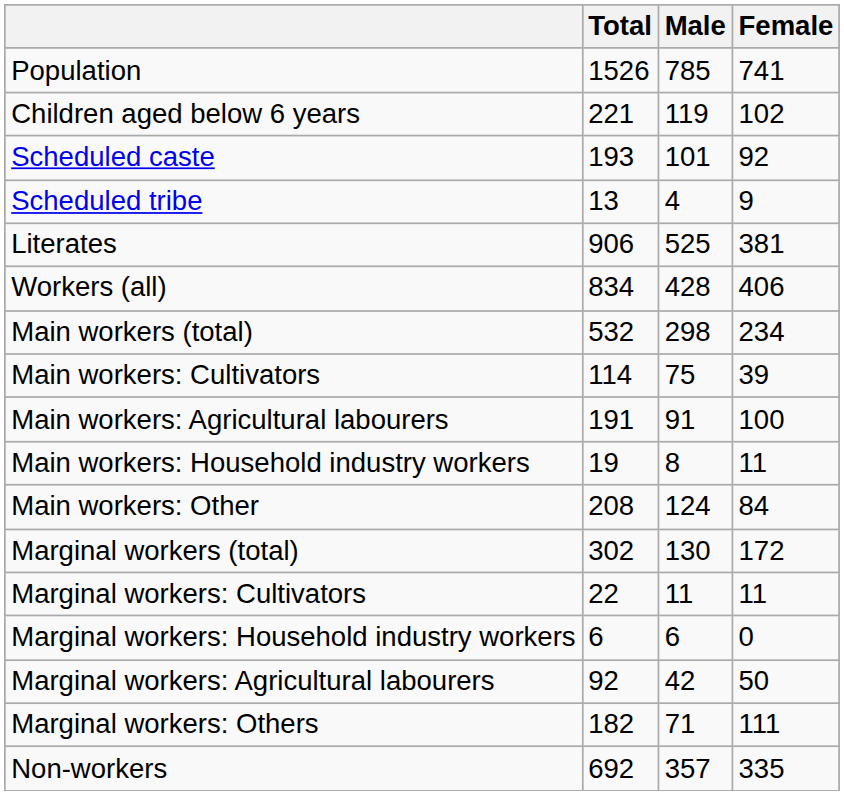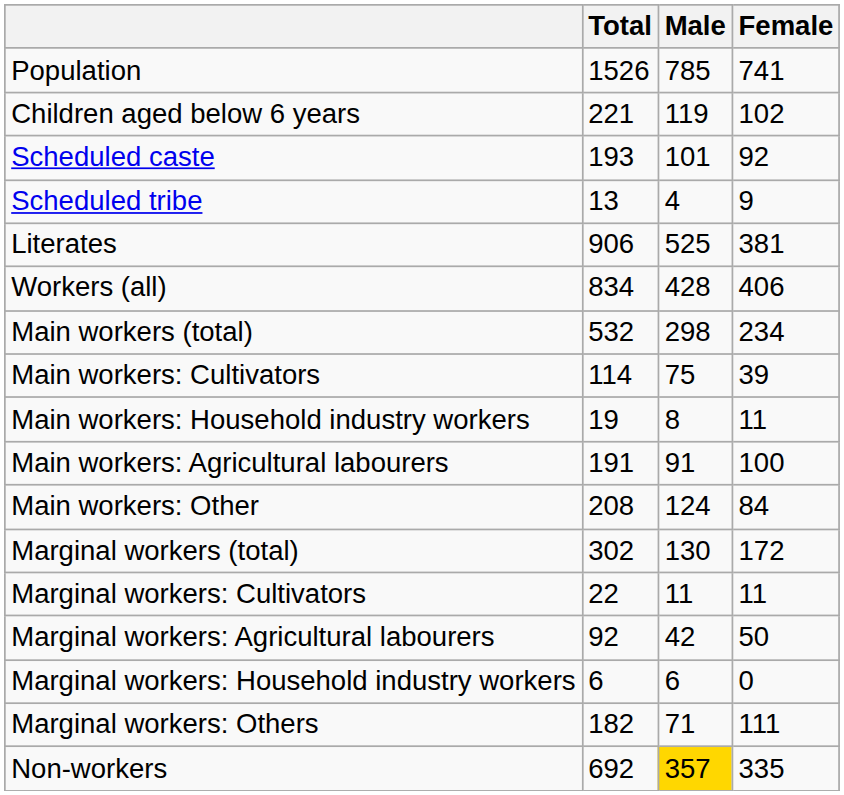rows swapped: Main workers: Agricultural labourers <-> Main workers: Household industry workers
rows swapped: Marginal workers: Agricultural labourers <-> Marginal workers: Household industry workers
Non-workers | Male: no background -> gold background
